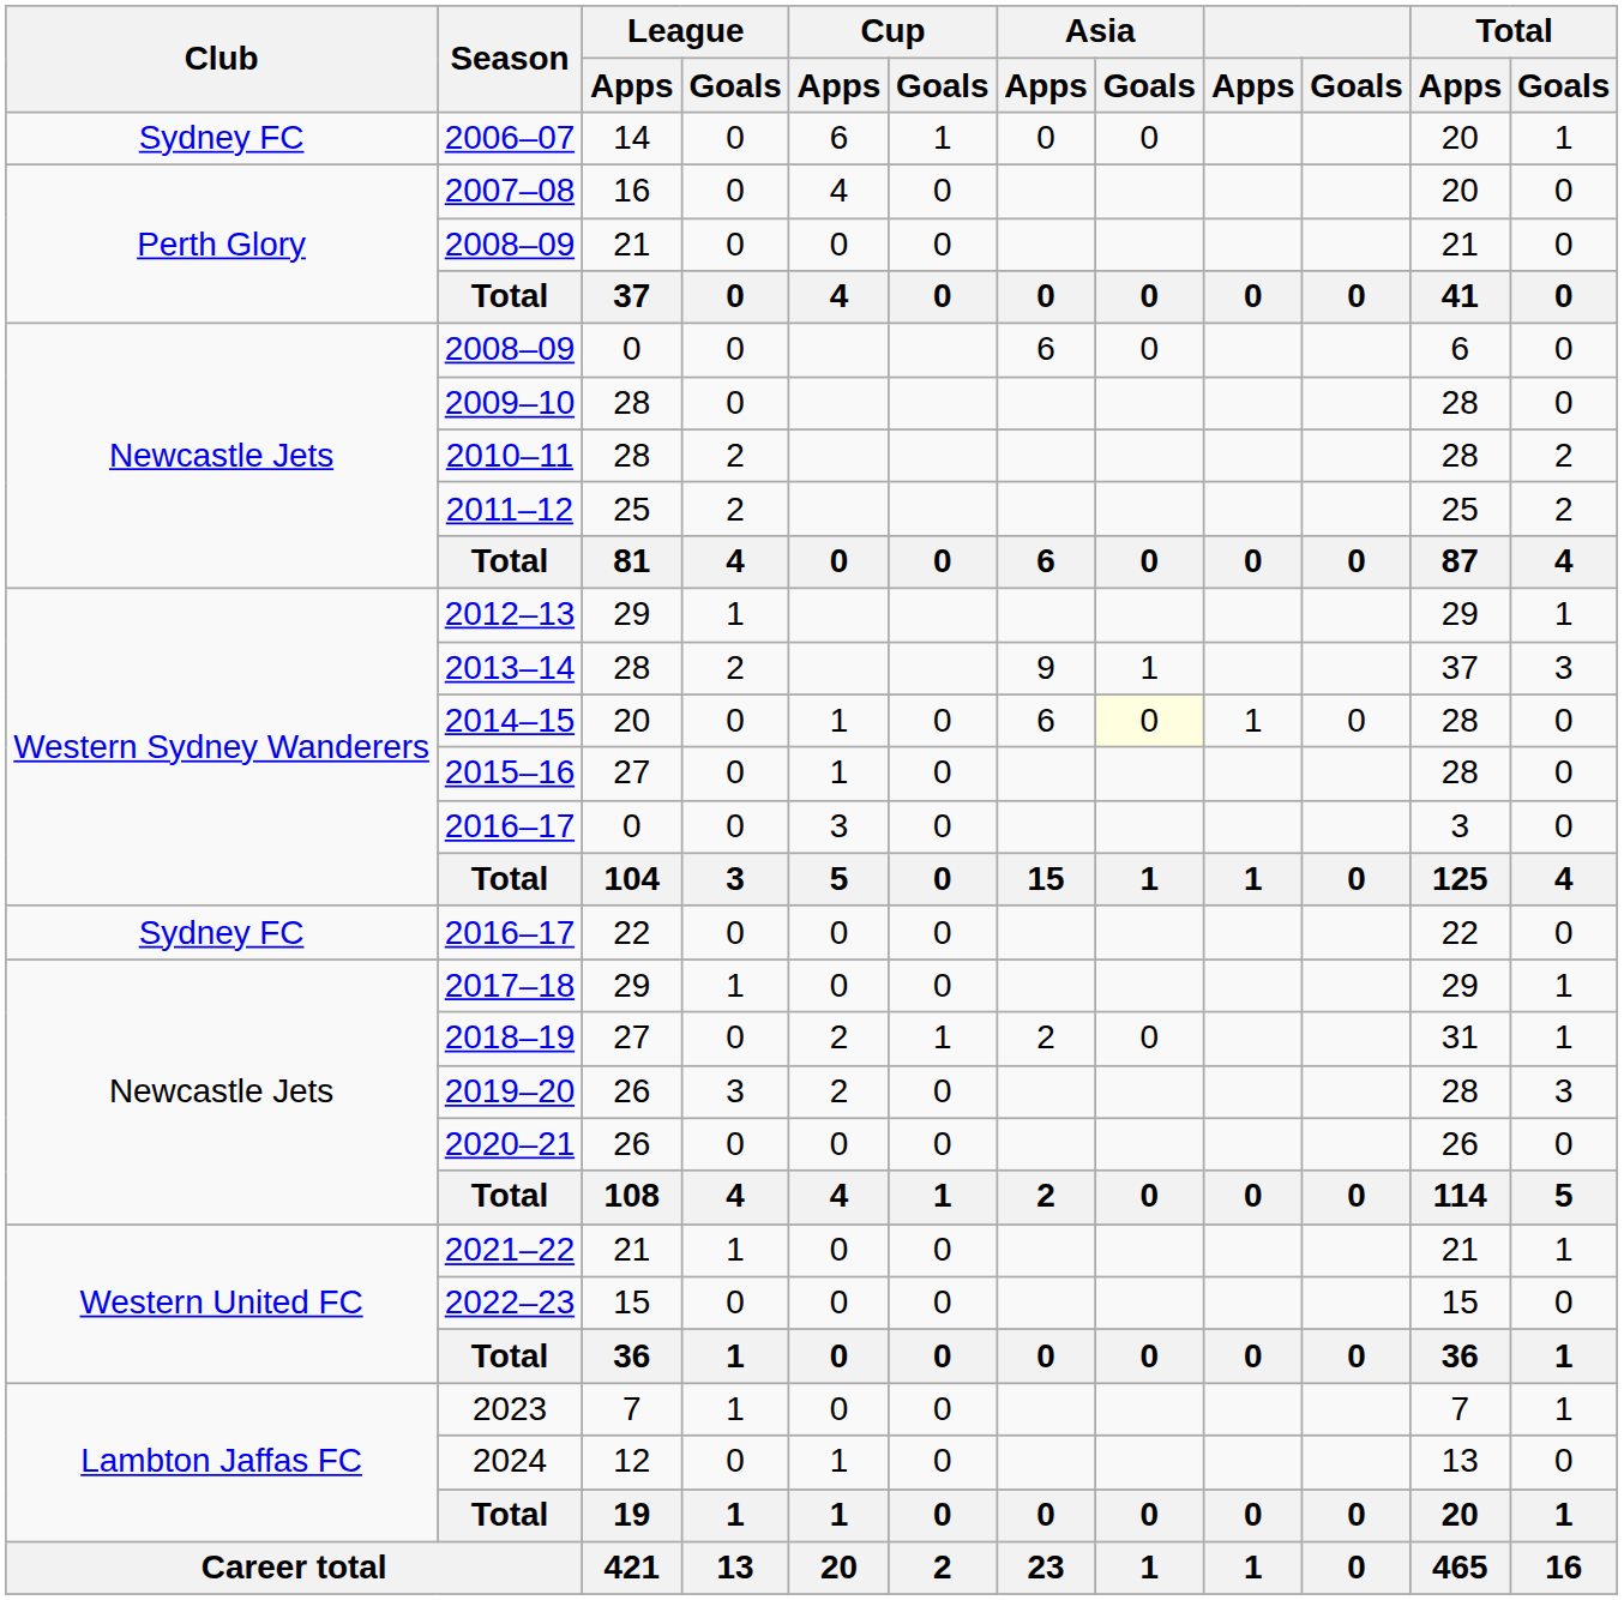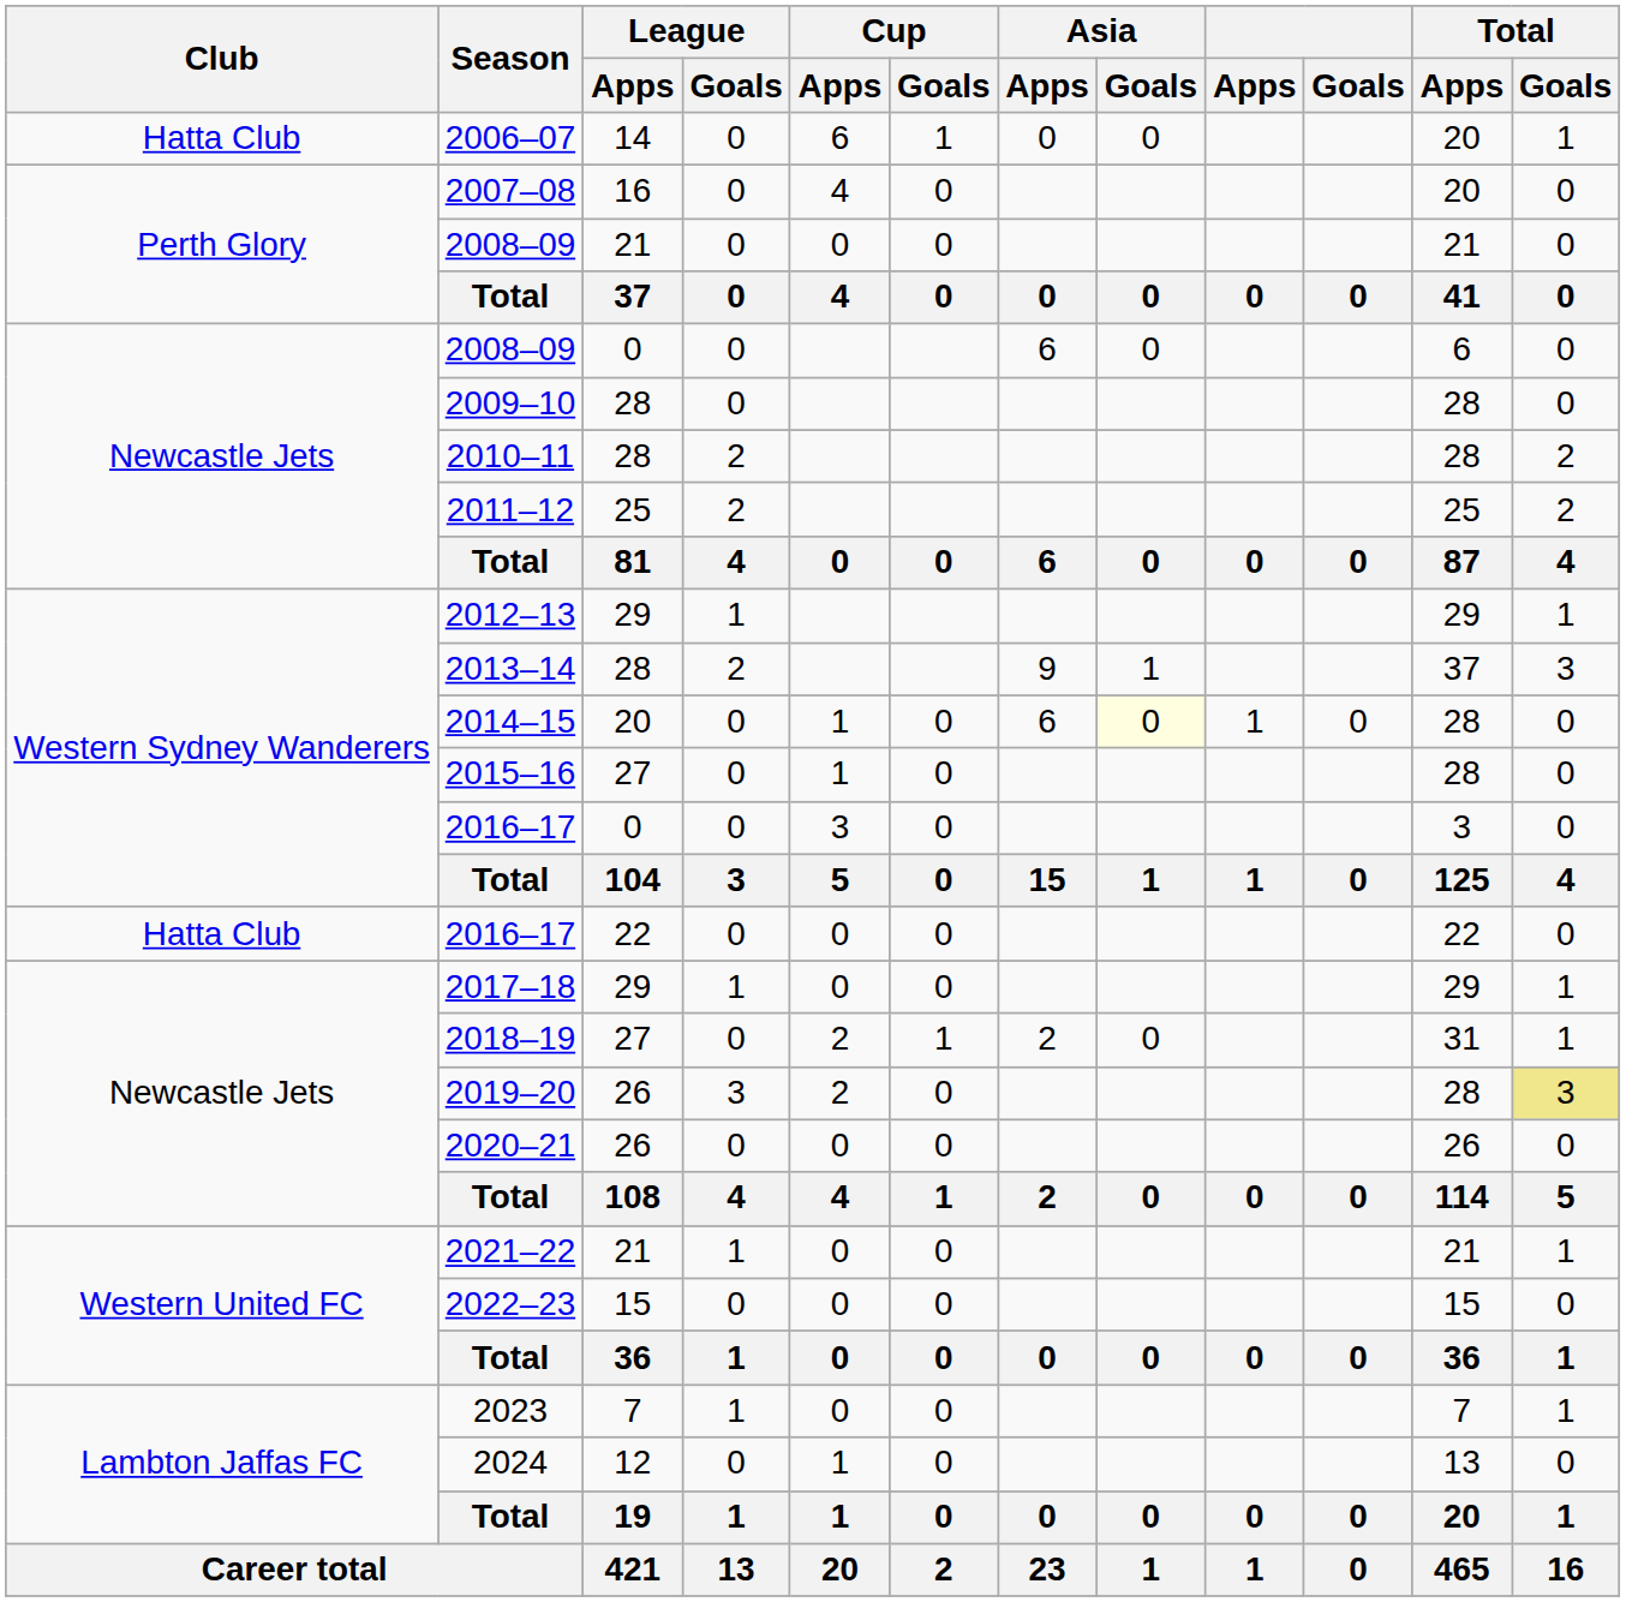2006–07 | Club: Sydney FC -> Hatta Club
2016–17 / 22 | Club: Sydney FC -> Hatta Club
2019–20 | Total / Goals: no background -> khaki background
